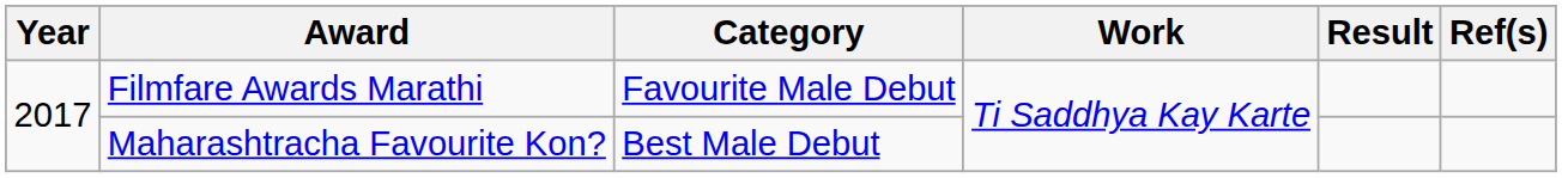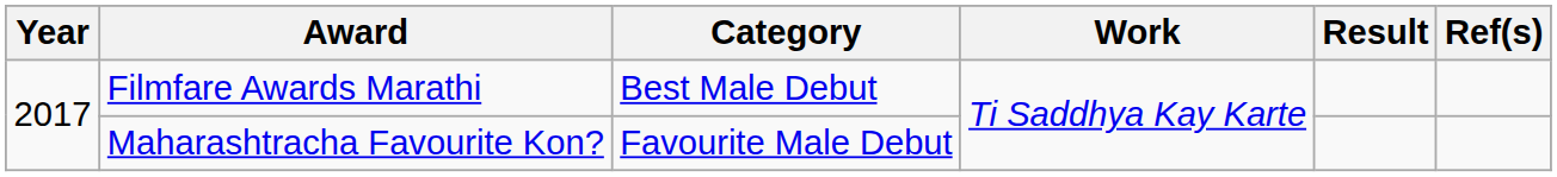Filmfare Awards Marathi | Category: Favourite Male Debut -> Best Male Debut
Maharashtracha Favourite Kon? | Category: Best Male Debut -> Favourite Male Debut
